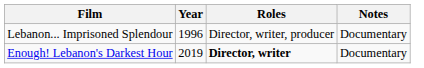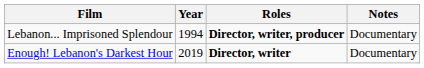Lebanon... Imprisoned Splendour | Year: 1996 -> 1994
Lebanon... Imprisoned Splendour | Roles: normal -> bold
